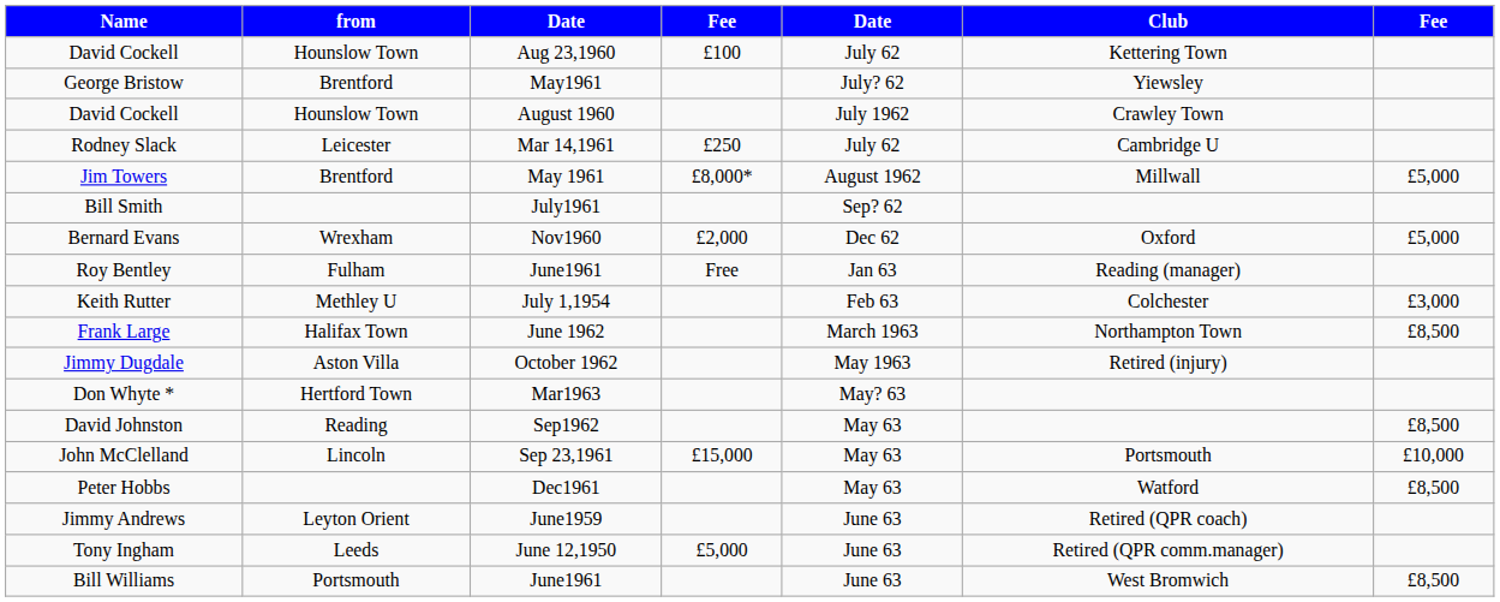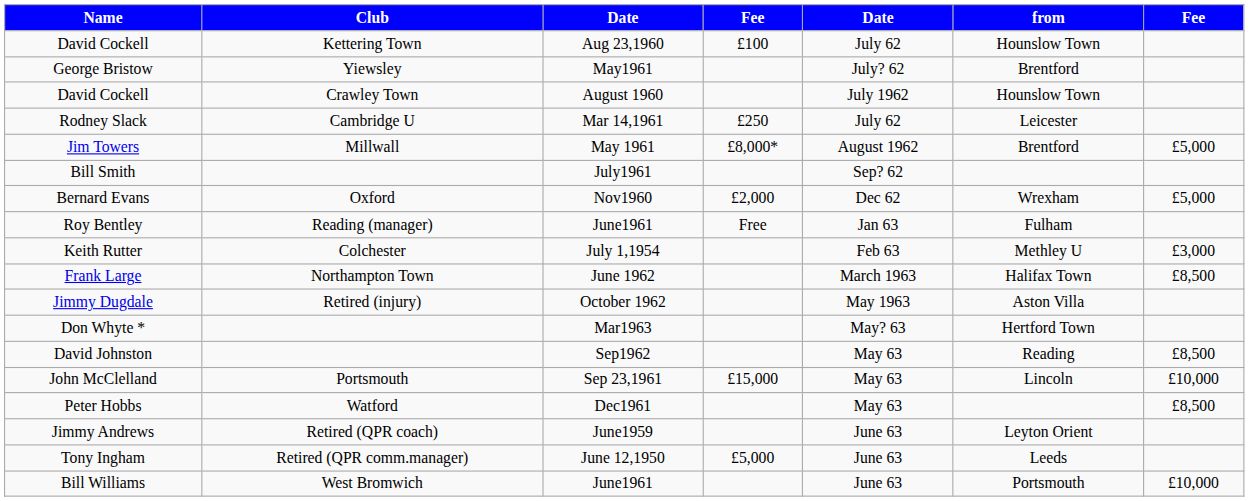columns swapped: from <-> Club
Bill Williams | column 7: £8,500 -> £10,000
